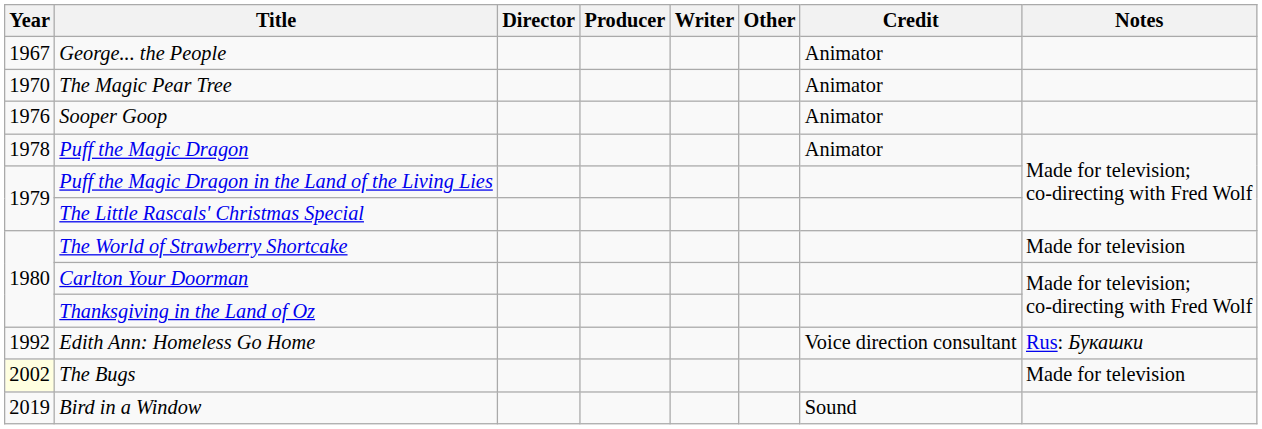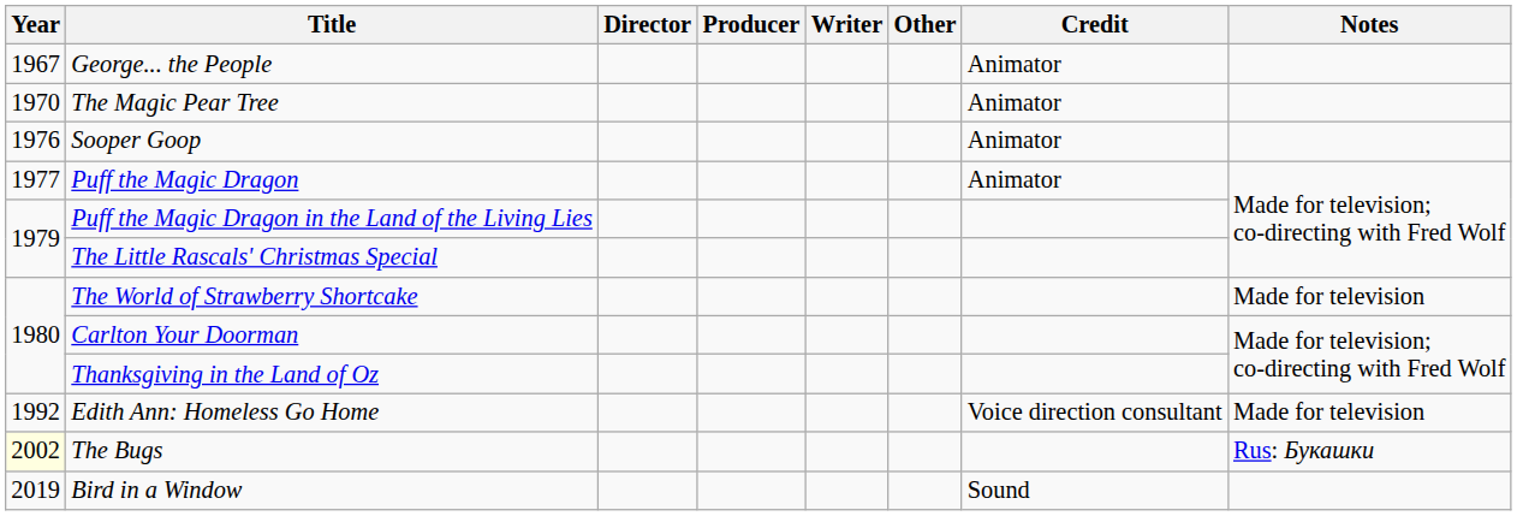Puff the Magic Dragon | Year: 1978 -> 1977
Edith Ann: Homeless Go Home | Notes: Rus: Букашки -> Made for television
The Bugs | Notes: Made for television -> Rus: Букашки
